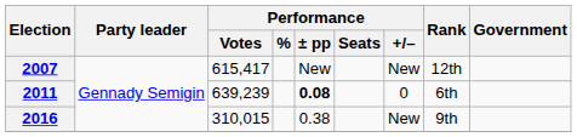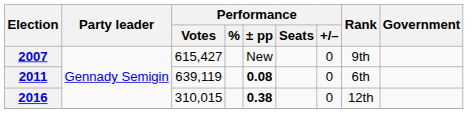2007 | Performance / Votes: 615,417 -> 615,427
2007 | Performance / +/–: New -> 0
2007 | Rank: 12th -> 9th
2011 | Performance / Votes: 639,239 -> 639,119
2016 | Performance / ± pp: normal -> bold
2016 | Performance / +/–: New -> 0
2016 | Rank: 9th -> 12th
